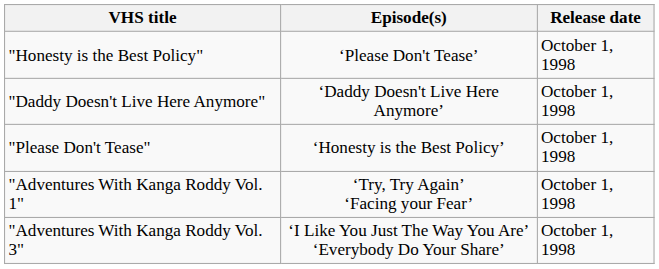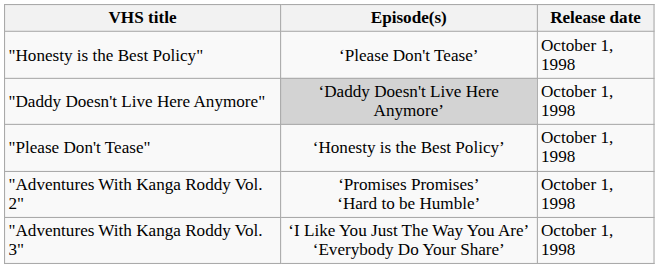"Daddy Doesn't Live Here Anymore" | Episode(s): no background -> lightgrey background
- row: "Adventures With Kanga Roddy Vol. 1" | ‘Try, Try Again’ ‘Facing your Fear’ | October 1, 1998
+ row: "Adventures With Kanga Roddy Vol. 2" | ‘Promises Promises’ ‘Hard to be Humble’ | October 1, 1998
